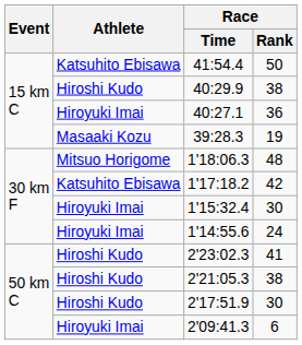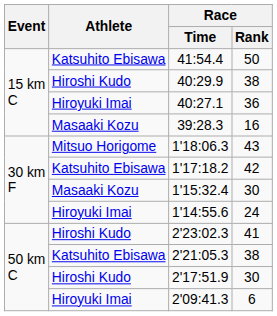39:28.3 | Race / Rank: 19 -> 16
1'18:06.3 | Race / Rank: 48 -> 43
1'15:32.4 | Athlete: Hiroyuki Imai -> Masaaki Kozu
2'21:05.3 | Athlete: Hiroshi Kudo -> Katsuhito Ebisawa
